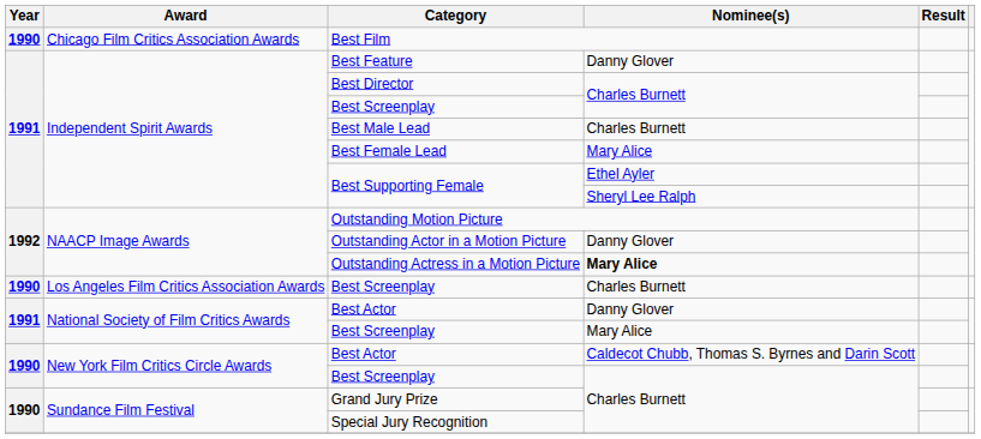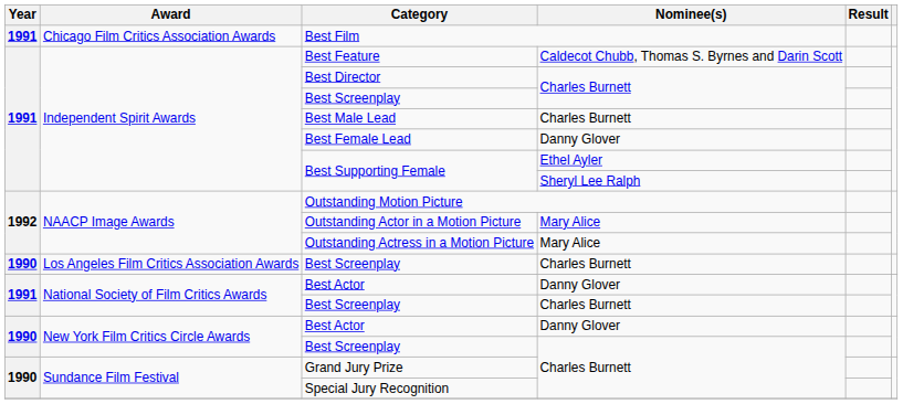Best Film | Year: 1990 -> 1991
Best Feature | Nominee(s): Danny Glover -> Caldecot Chubb, Thomas S. Byrnes and Darin Scott
Best Female Lead | Nominee(s): Mary Alice -> Danny Glover
Outstanding Actor in a Motion Picture | Nominee(s): Danny Glover -> Mary Alice
Outstanding Actress in a Motion Picture | Nominee(s): bold -> normal
National Society of Film Critics Awards / Best Screenplay | Nominee(s): Mary Alice -> Charles Burnett
New York Film Critics Circle Awards / Best Actor | Nominee(s): Caldecot Chubb, Thomas S. Byrnes and Darin Scott -> Danny Glover
